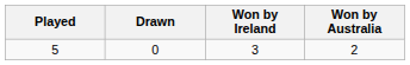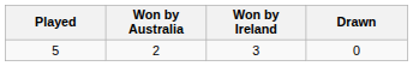columns swapped: Won by Australia <-> Drawn
